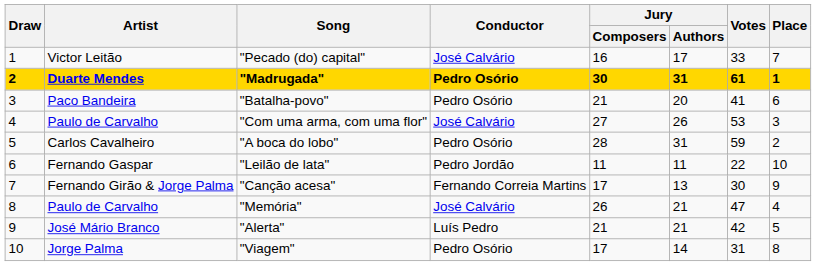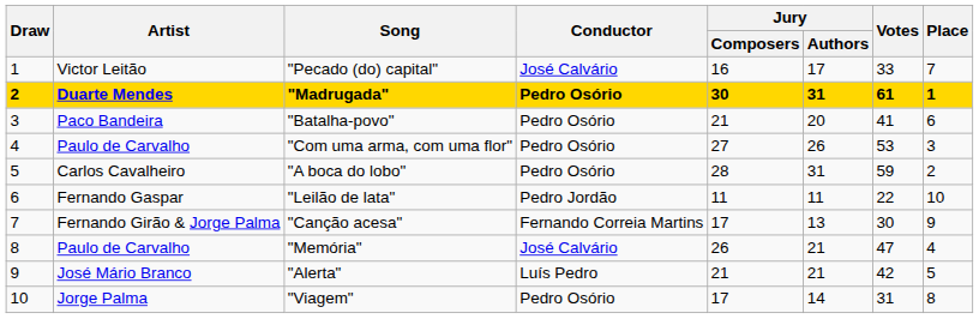"Com uma arma, com uma flor" | Conductor: José Calvário -> Pedro Osório
